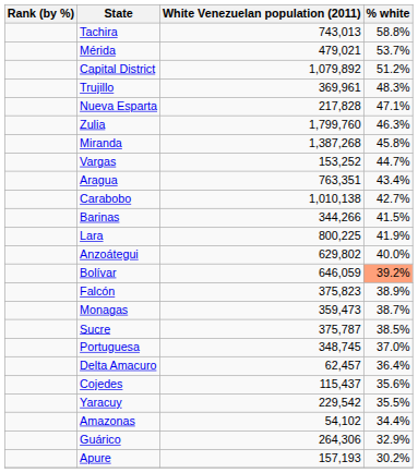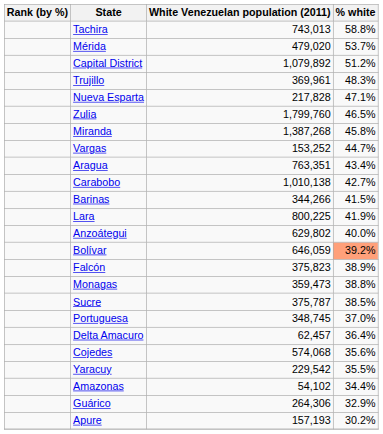Mérida | White Venezuelan population (2011): 479,021 -> 479,020
Zulia | % white: 46.3% -> 46.5%
Monagas | % white: 38.7% -> 38.8%
Cojedes | White Venezuelan population (2011): 115,437 -> 574,068
